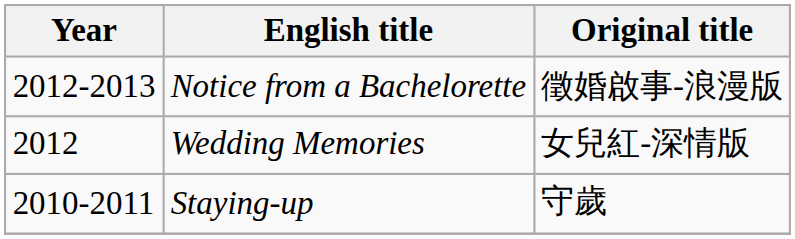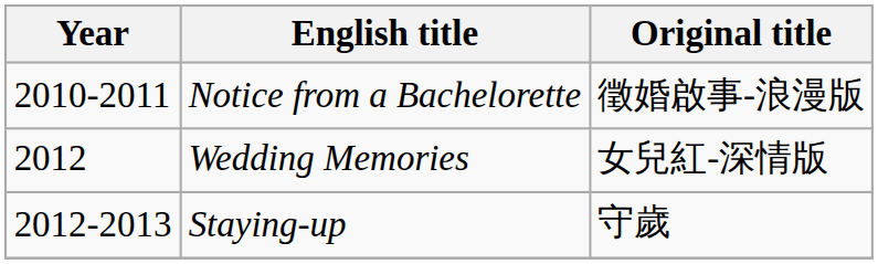Notice from a Bachelorette | Year: 2012-2013 -> 2010-2011
Staying-up | Year: 2010-2011 -> 2012-2013
